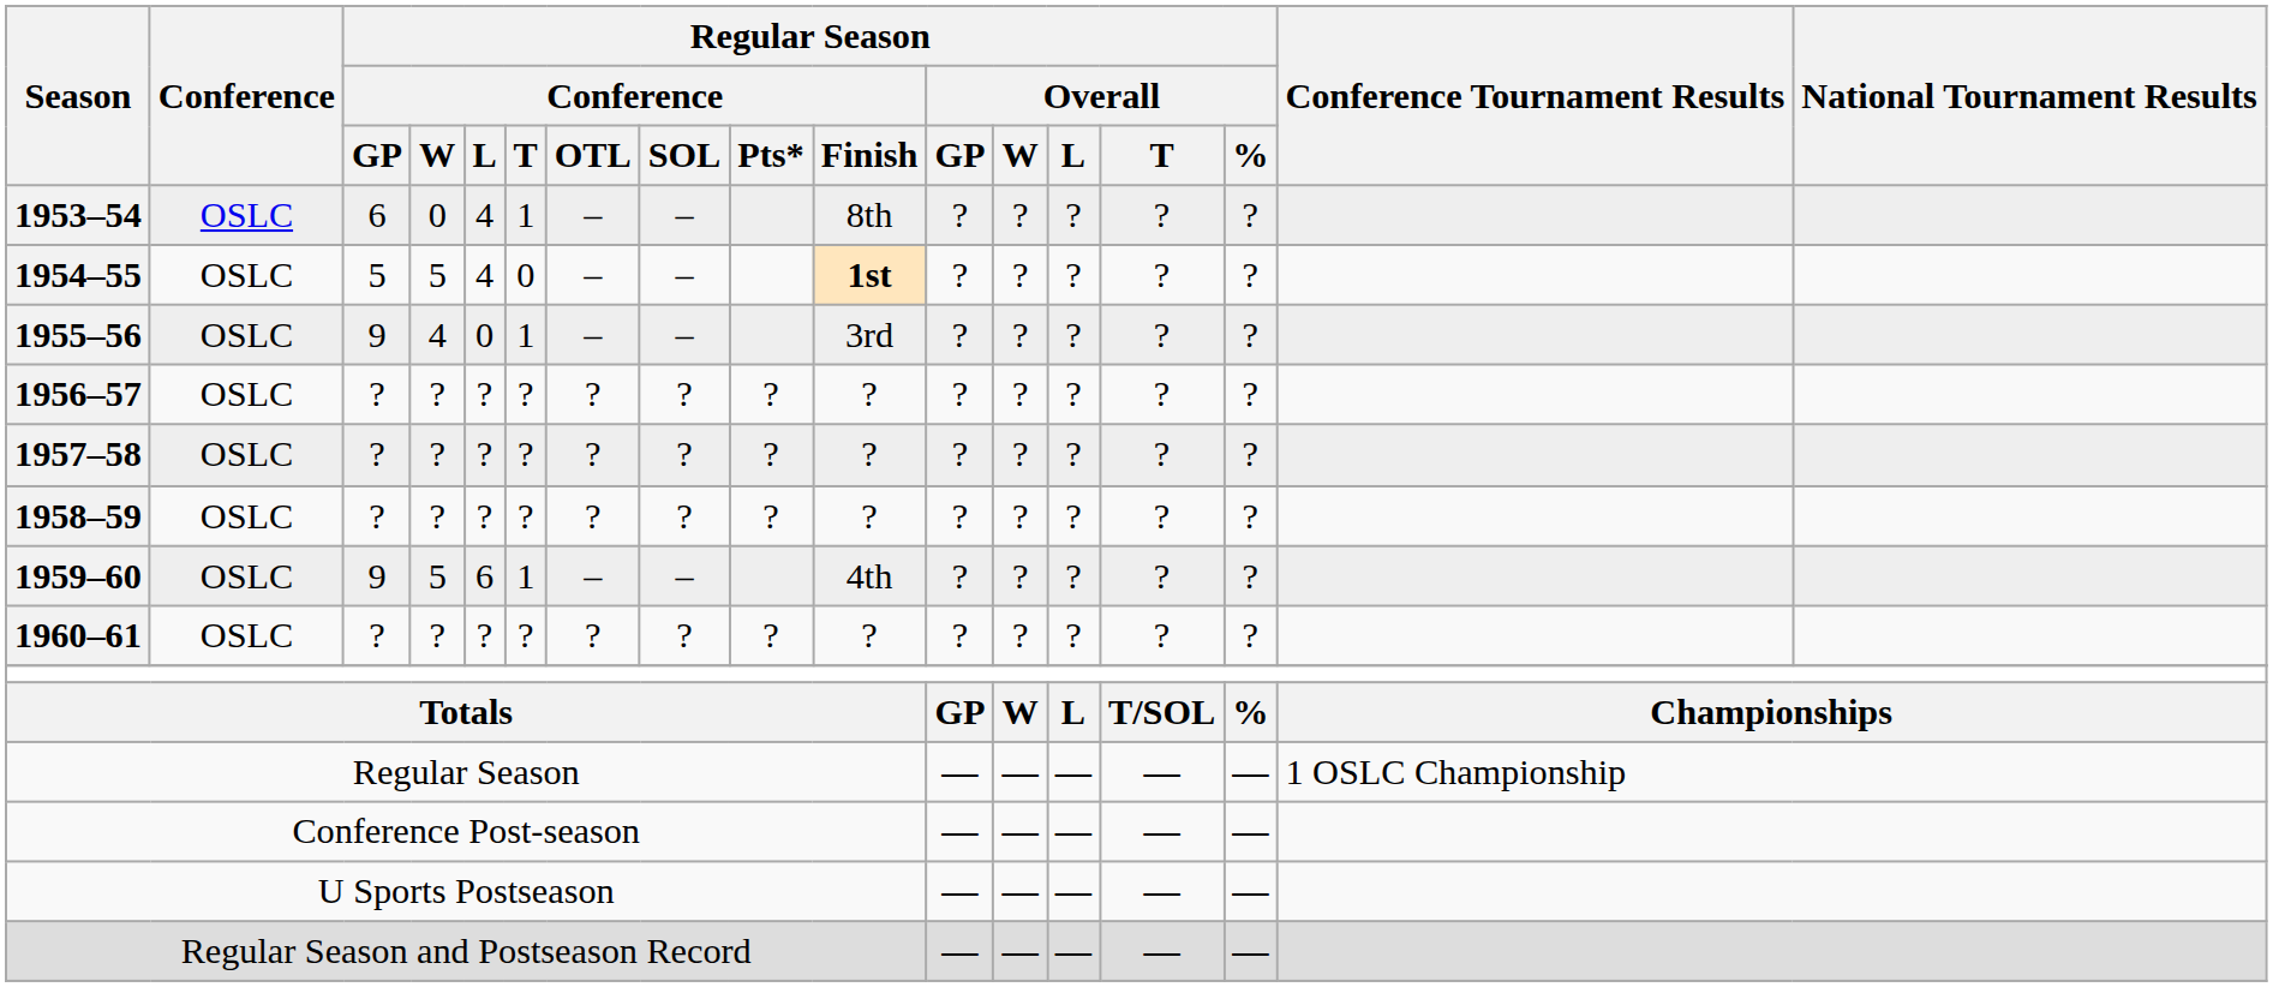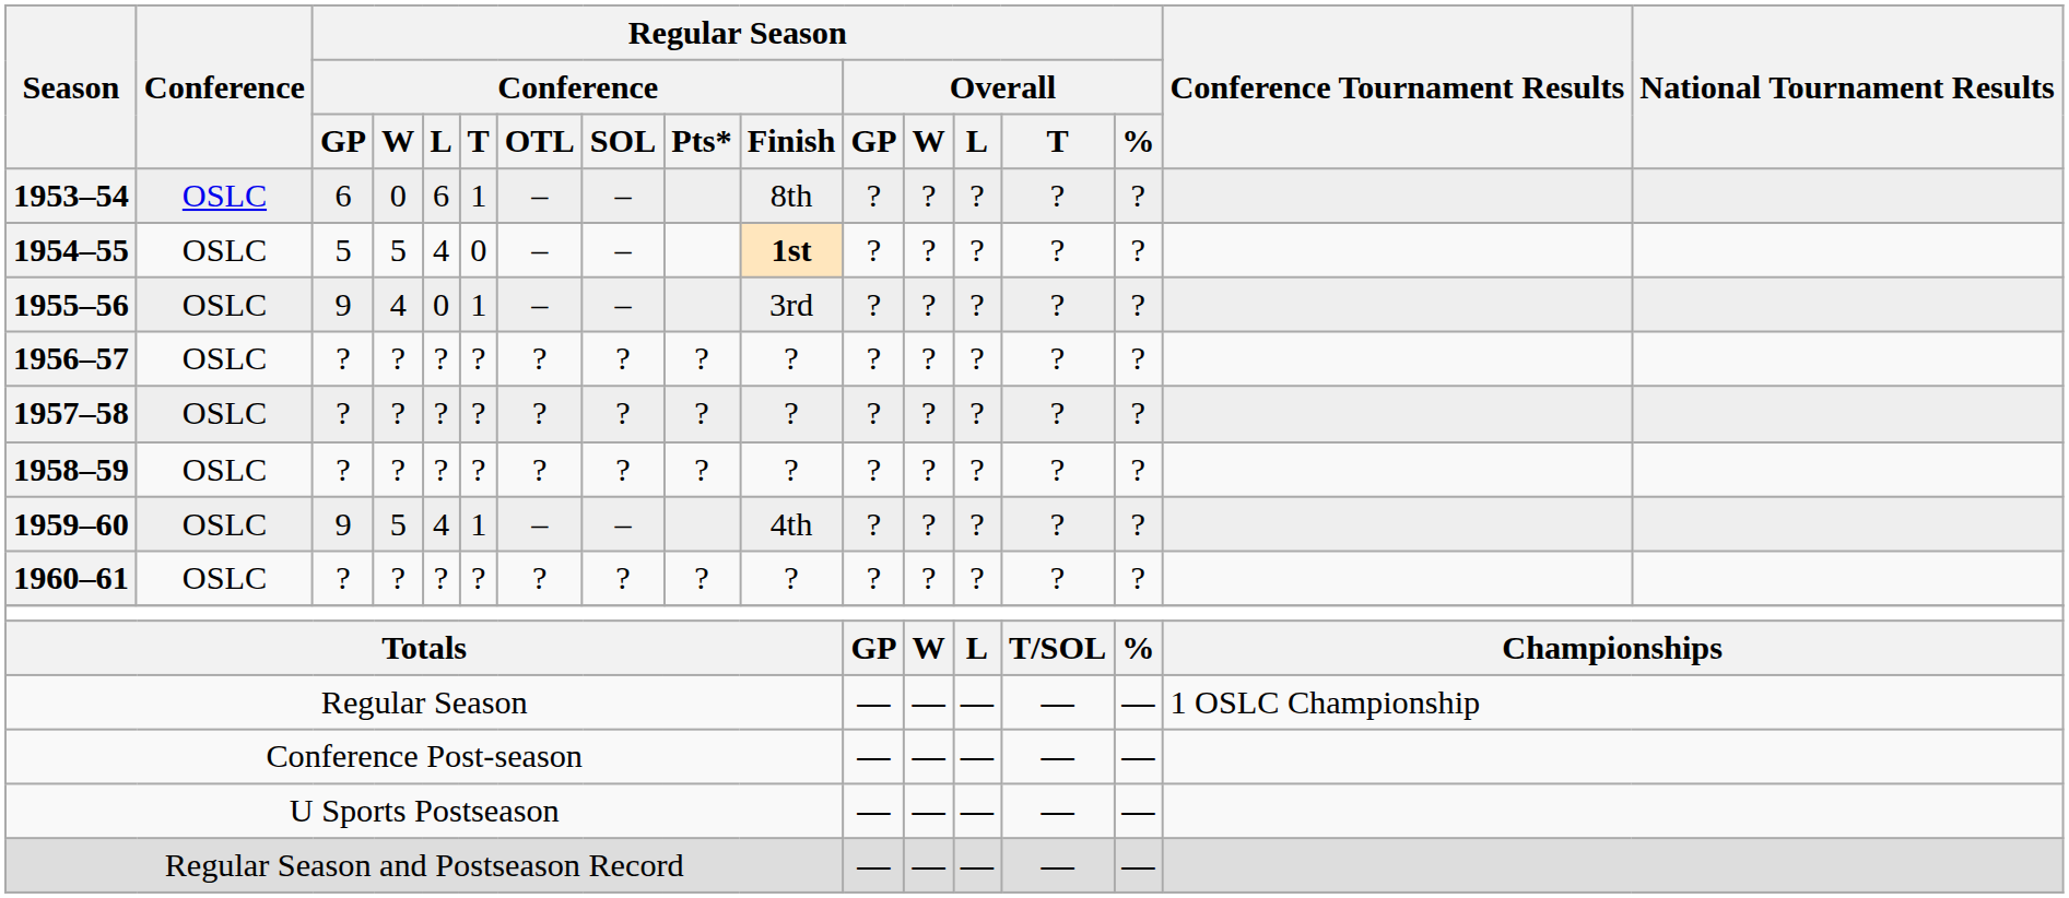1953–54 | Regular Season / Conference / L: 4 -> 6
1959–60 | Regular Season / Conference / L: 6 -> 4
